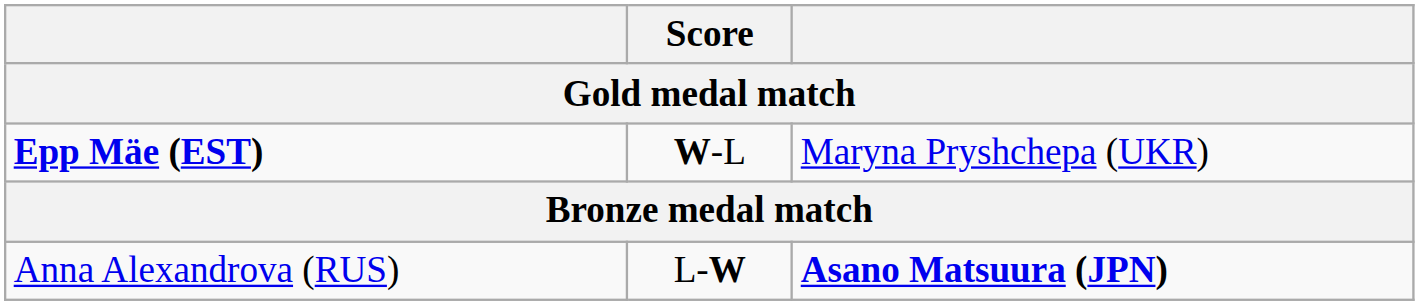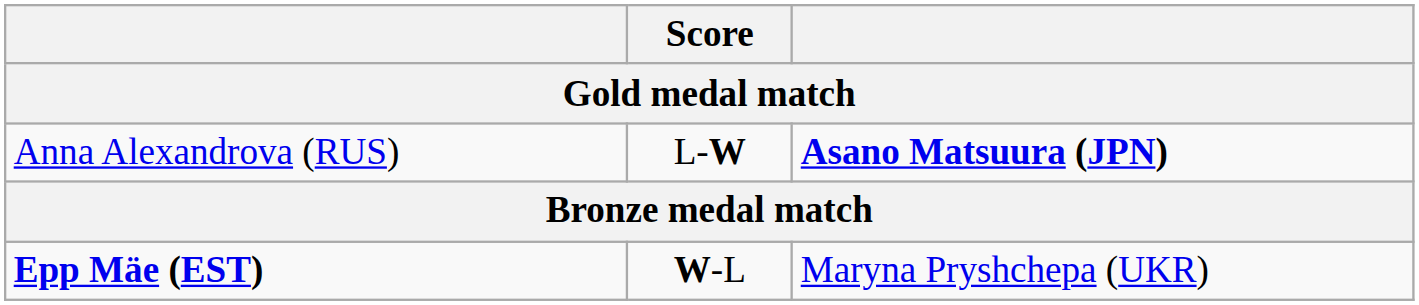rows swapped: Epp Mäe (EST) <-> Anna Alexandrova (RUS)
